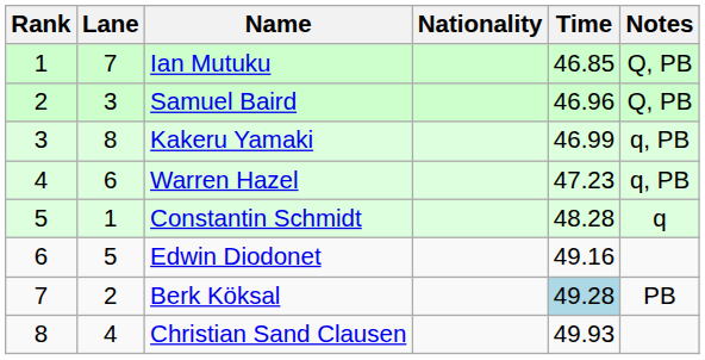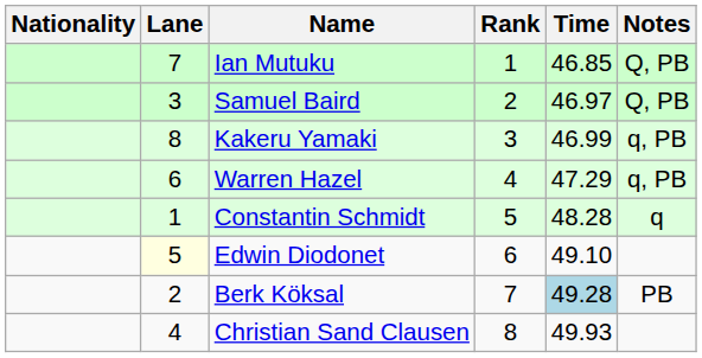columns swapped: Rank <-> Nationality
Samuel Baird | Time: 46.96 -> 46.97
Warren Hazel | Time: 47.23 -> 47.29
Edwin Diodonet | Lane: no background -> lightyellow background
Edwin Diodonet | Time: 49.16 -> 49.10
